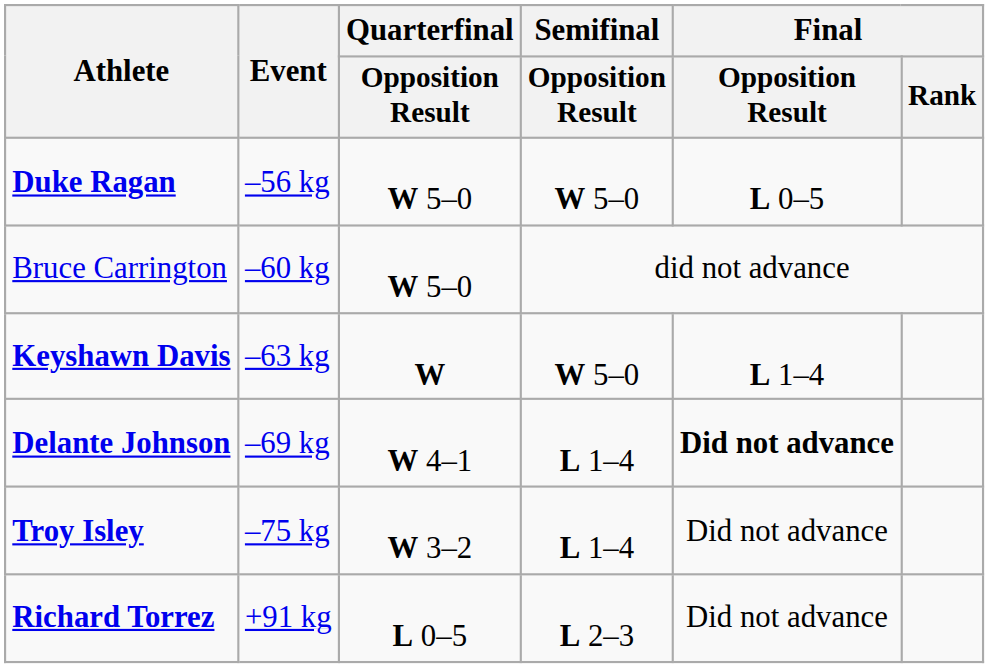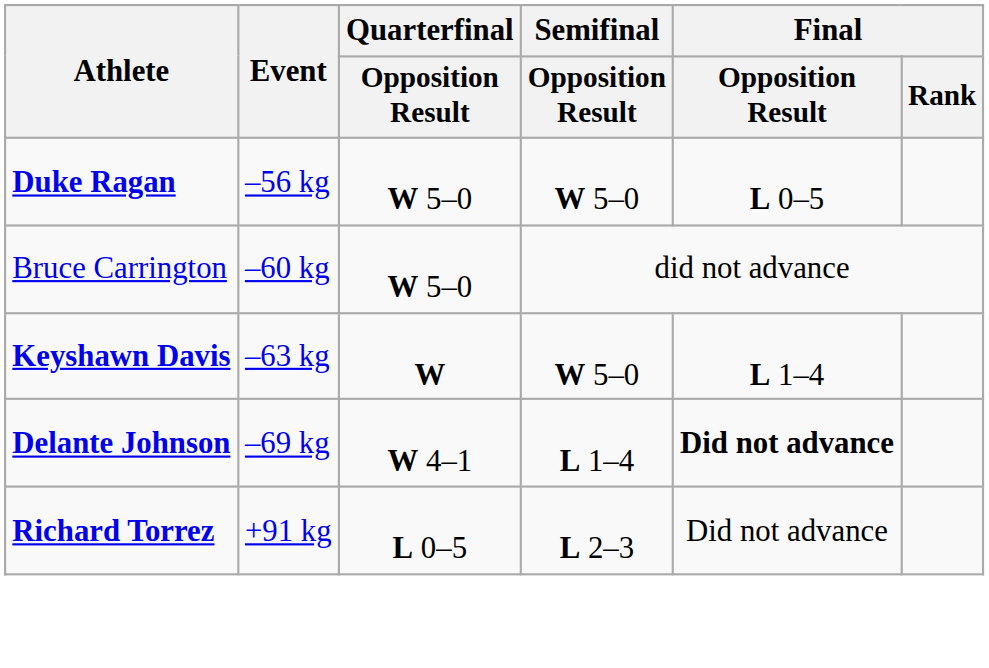- row: Troy Isley | –75 kg | W 3–2 | L 1–4 | Did not advance
